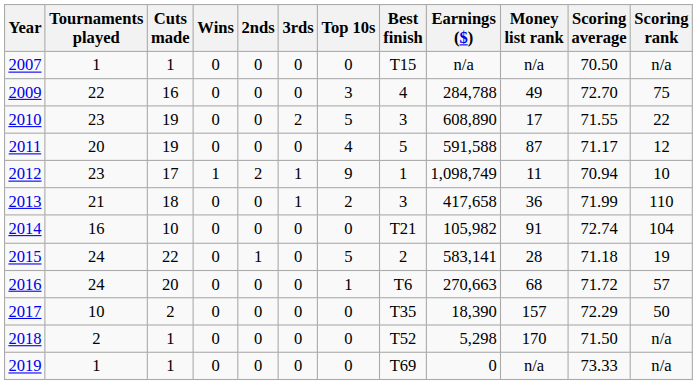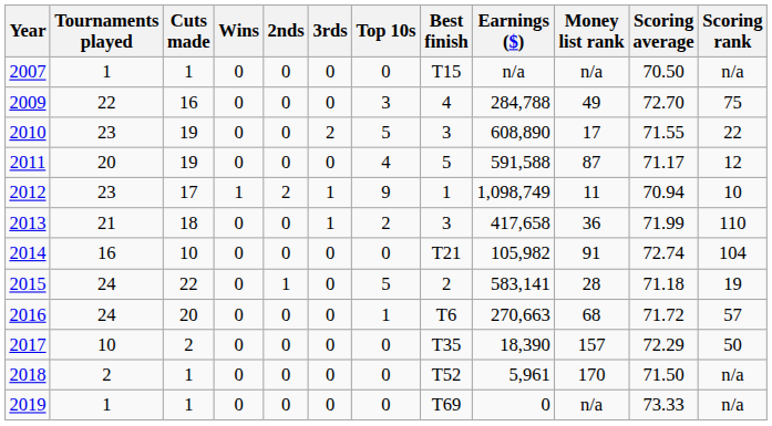2018 | Earnings ($): 5,298 -> 5,961
